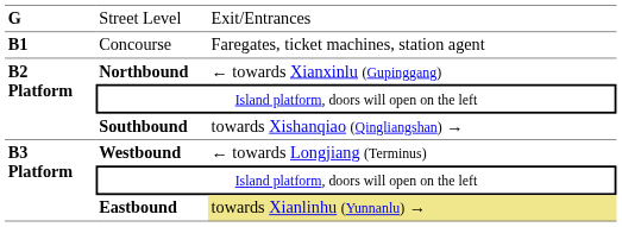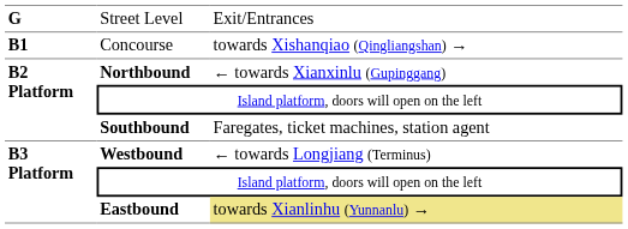Concourse | column 3: Faregates, ticket machines, station agent -> towards Xishanqiao (Qingliangshan) →
Southbound | column 3: towards Xishanqiao (Qingliangshan) → -> Faregates, ticket machines, station agent
